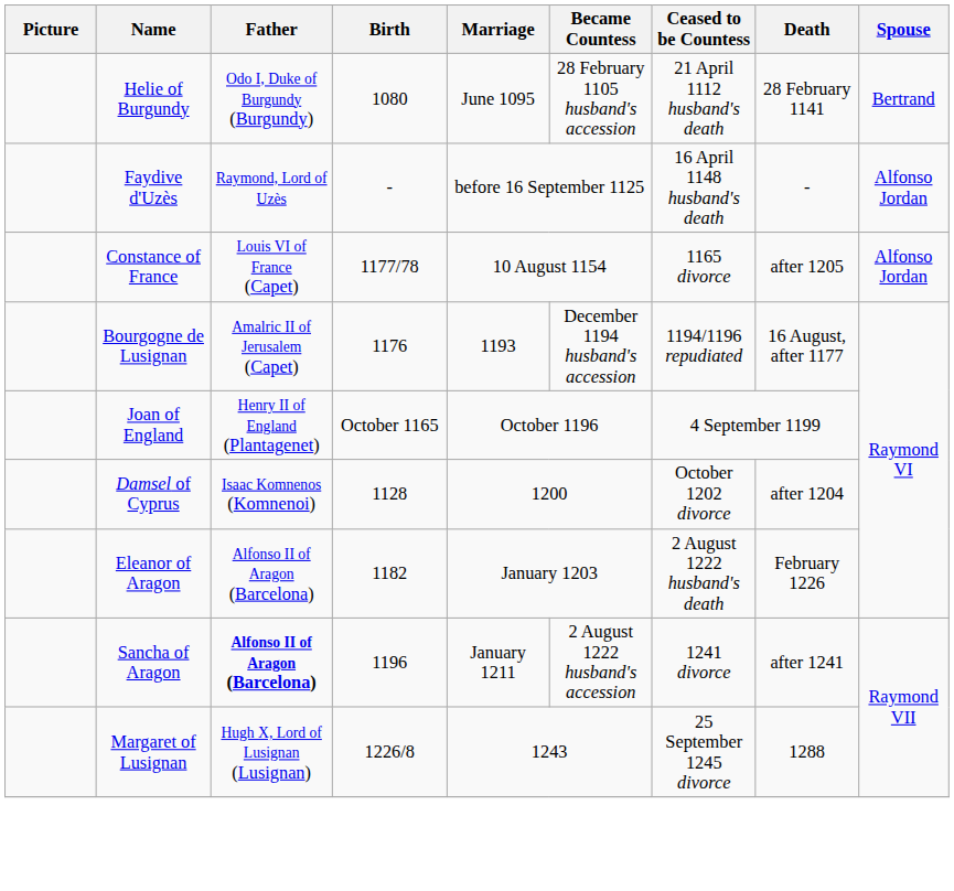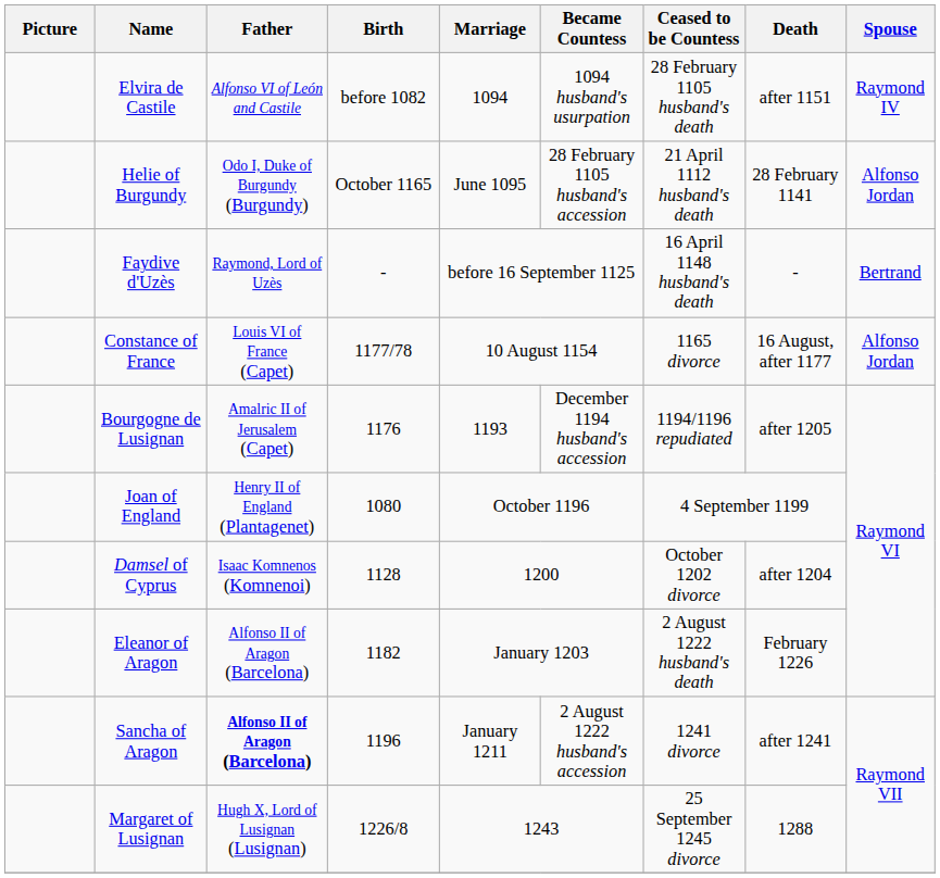+ row: Elvira de Castile | Alfonso VI of León and Castile | before 1082 | 1094 | 1094 husband's usurpation | 28 February 1105 husband's death | after 1151 | Raymond IV
Helie of Burgundy | Birth: 1080 -> October 1165
Helie of Burgundy | Spouse: Bertrand -> Alfonso Jordan
Faydive d'Uzès | Spouse: Alfonso Jordan -> Bertrand
Constance of France | Death: after 1205 -> 16 August, after 1177
Bourgogne de Lusignan | Death: 16 August, after 1177 -> after 1205
Joan of England | Birth: October 1165 -> 1080
